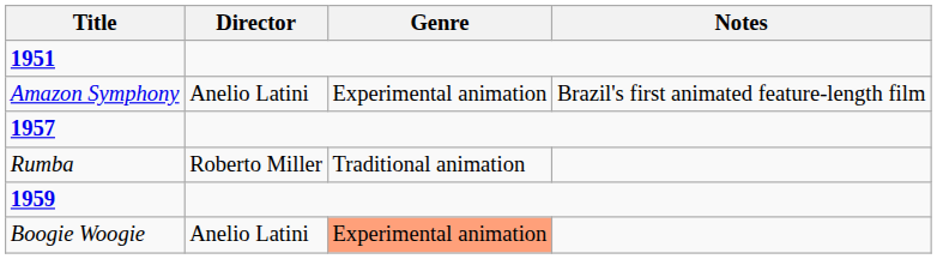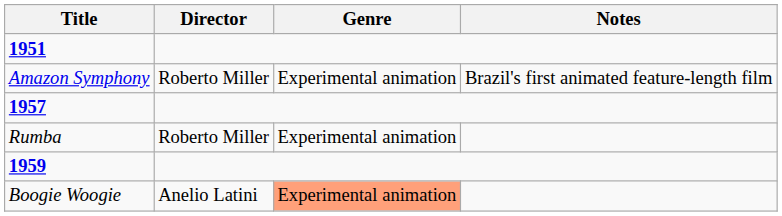Amazon Symphony | Director: Anelio Latini -> Roberto Miller
Rumba | Genre: Traditional animation -> Experimental animation
